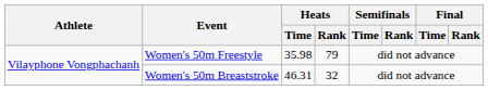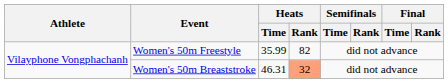Women's 50m Freestyle | Heats / Time: 35.98 -> 35.99
Women's 50m Freestyle | Heats / Rank: 79 -> 82
Women's 50m Breaststroke | Heats / Rank: no background -> lightsalmon background
